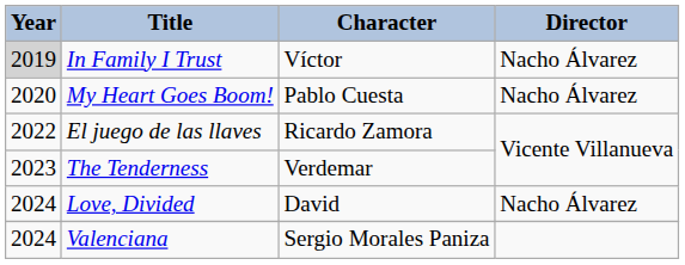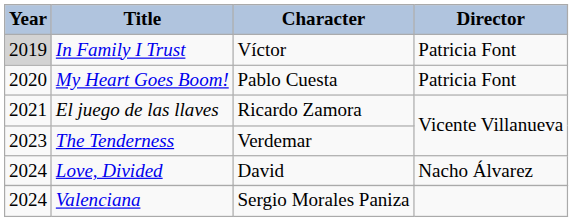In Family I Trust | Director: Nacho Álvarez -> Patricia Font
My Heart Goes Boom! | Director: Nacho Álvarez -> Patricia Font
El juego de las llaves | Year: 2022 -> 2021
